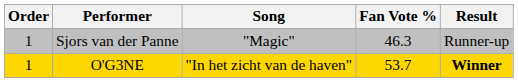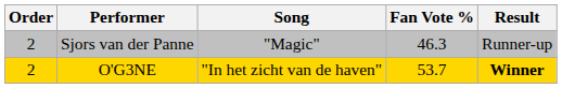Sjors van der Panne | Order: 1 -> 2
O'G3NE | Order: 1 -> 2
